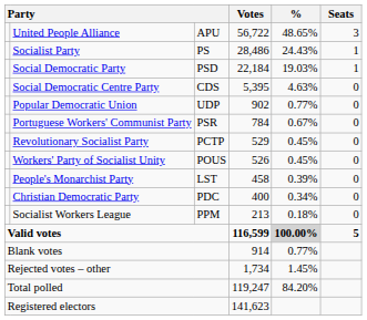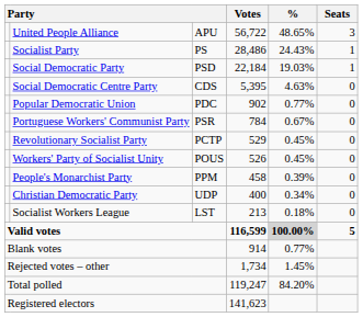Popular Democratic Union | column 3: UDP -> PDC
People's Monarchist Party | column 3: LST -> PPM
Christian Democratic Party | column 3: PDC -> UDP
Socialist Workers League | column 3: PPM -> LST
